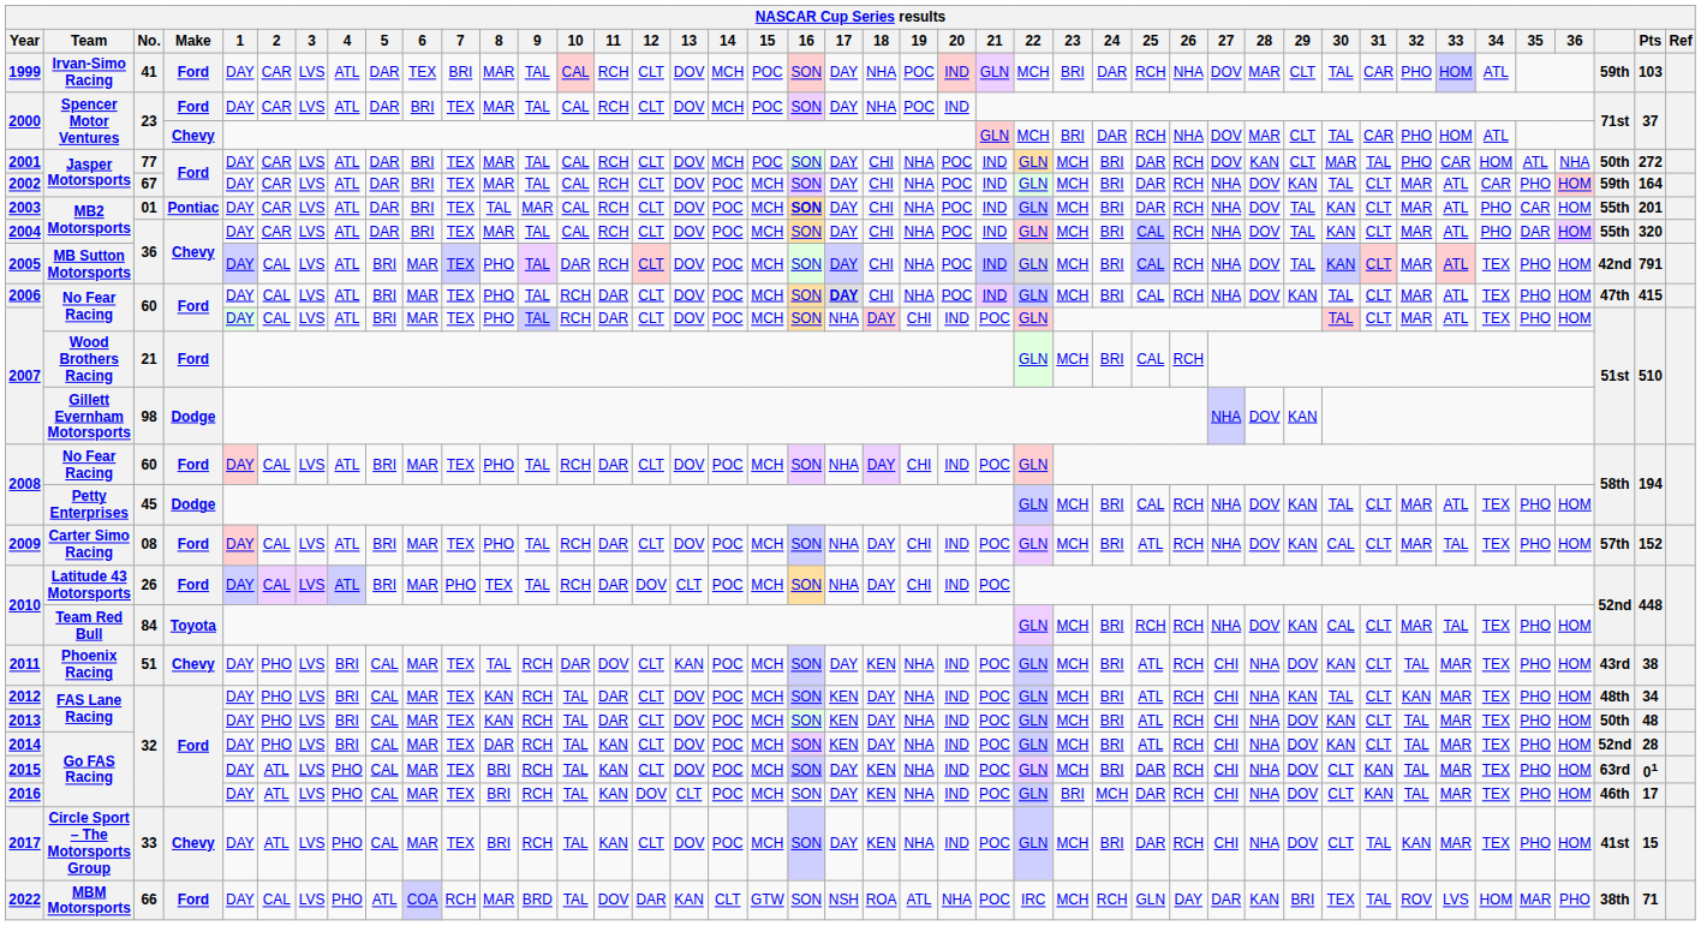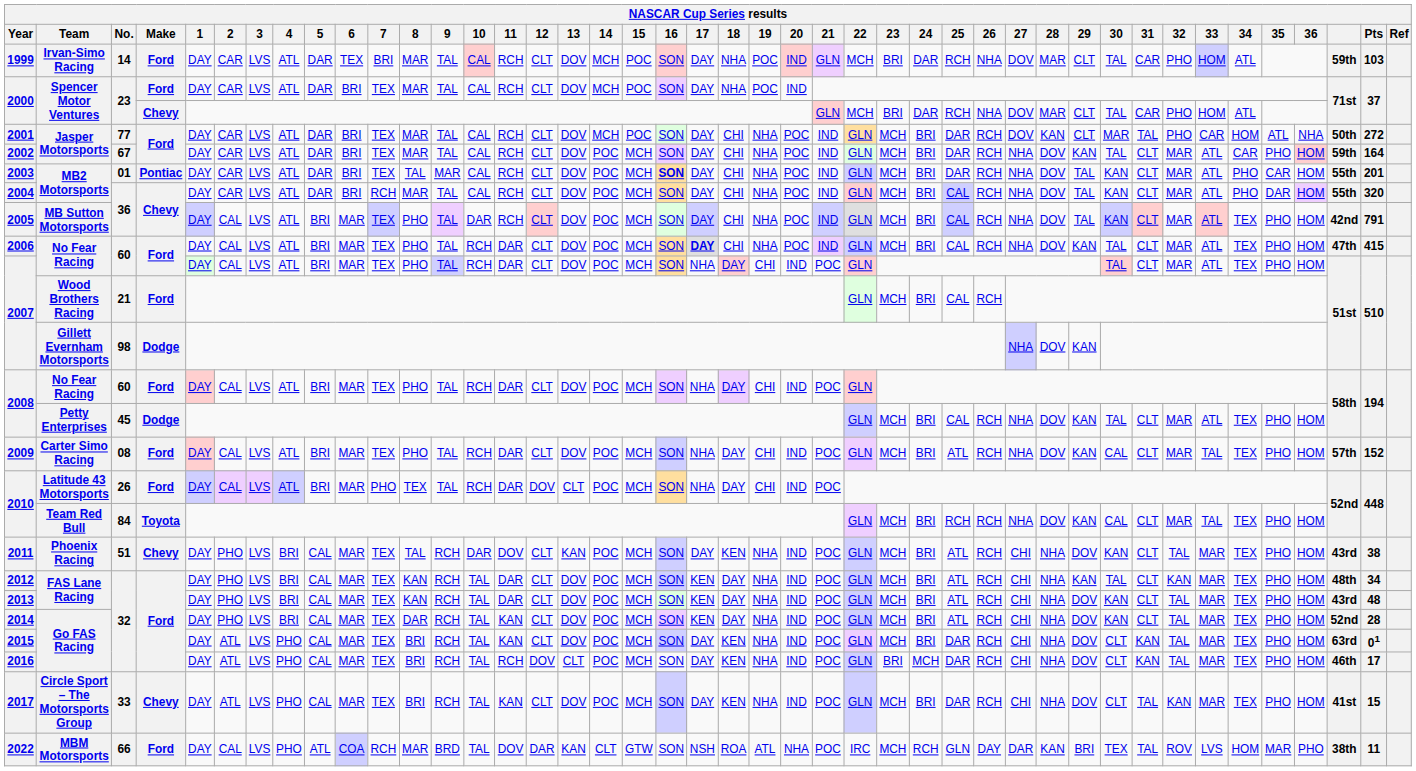1999 | No.: 41 -> 14
2004 | 7: TEX -> RCH
2013 | column 41: 50th -> 43rd
2016 | 11: KAN -> RCH
2022 | Pts: 71 -> 11
